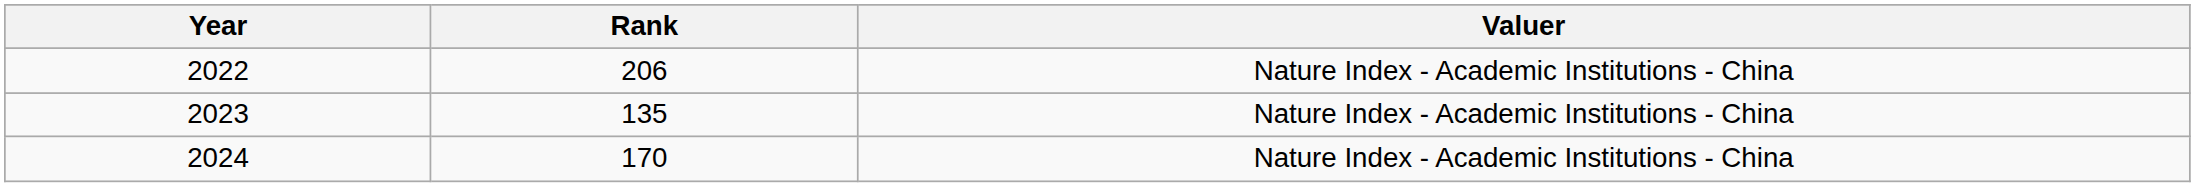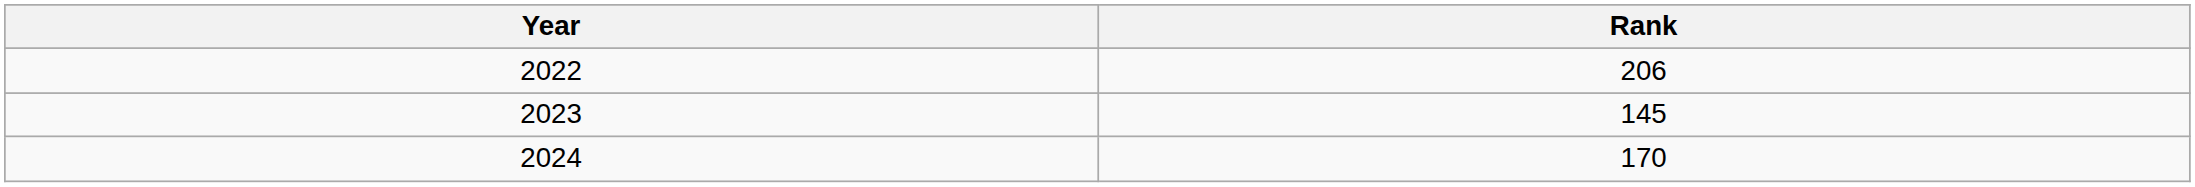- column: Valuer | Nature Index - Academic Institutions - China | Nature Index - Academic Institutions - China | Nature Index - Academic Institutions - China
2023 | Rank: 135 -> 145
